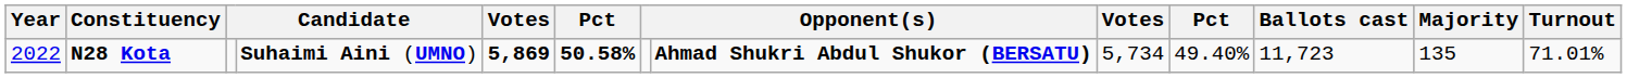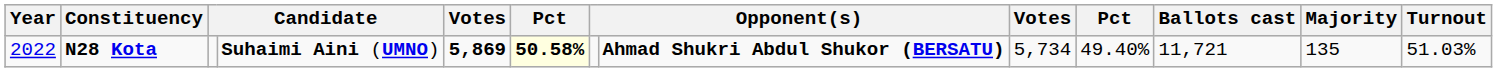N28 Kota | column 6: no background -> lightyellow background
N28 Kota | Ballots cast: 11,723 -> 11,721
N28 Kota | Turnout: 71.01% -> 51.03%
